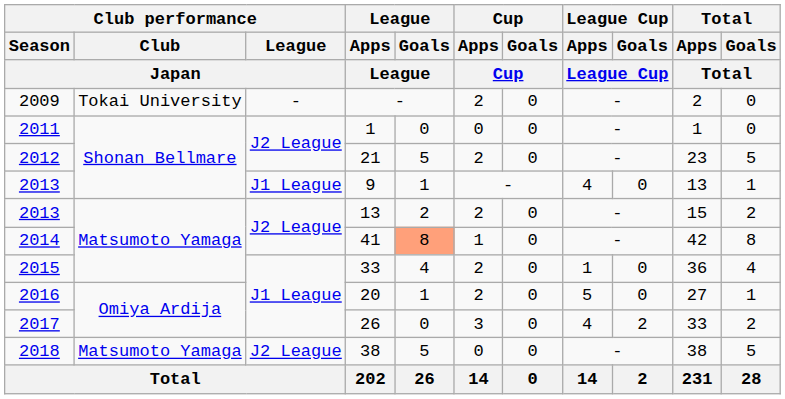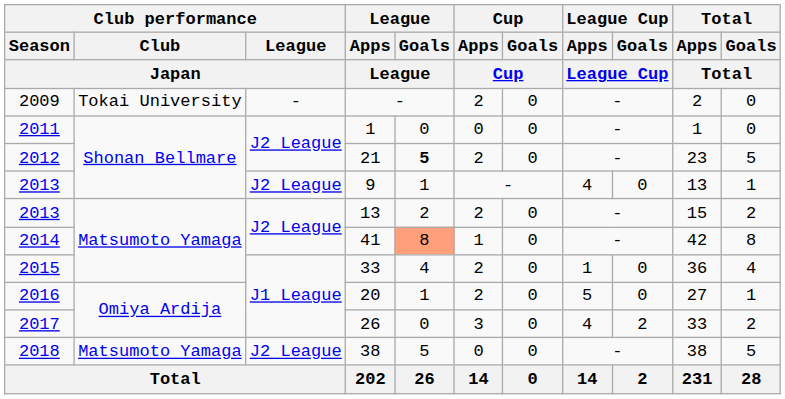21 | League / Goals / League: normal -> bold
9 | Club performance / League / Japan: J1 League -> J2 League
